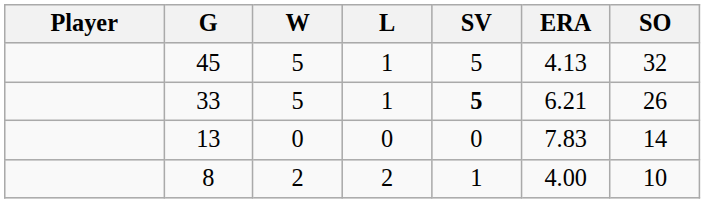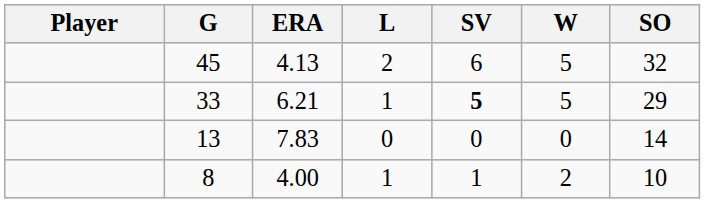columns swapped: W <-> ERA
45 | L: 1 -> 2
45 | SV: 5 -> 6
33 | SO: 26 -> 29
8 | L: 2 -> 1
